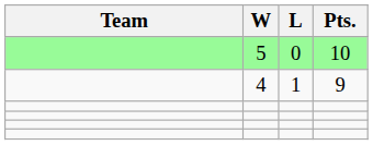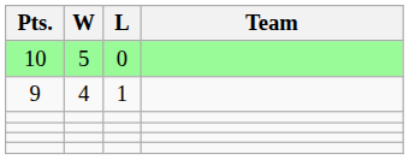columns swapped: Team <-> Pts.
